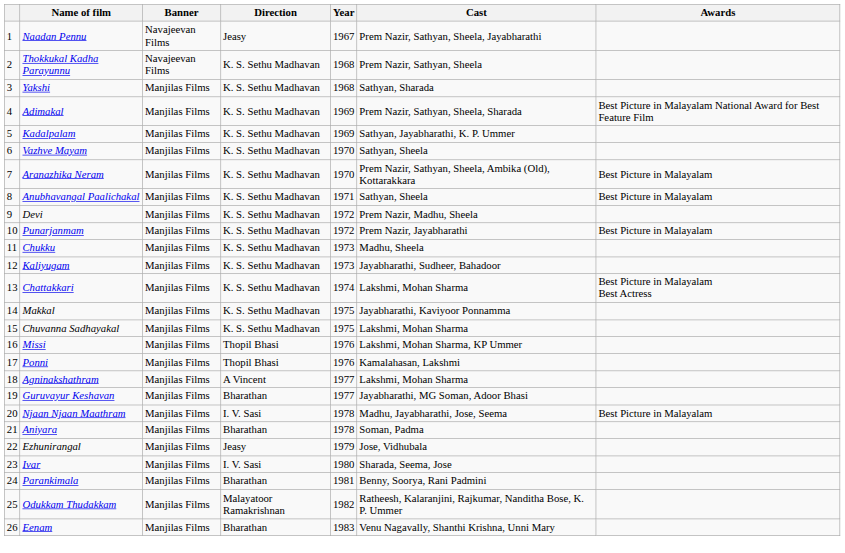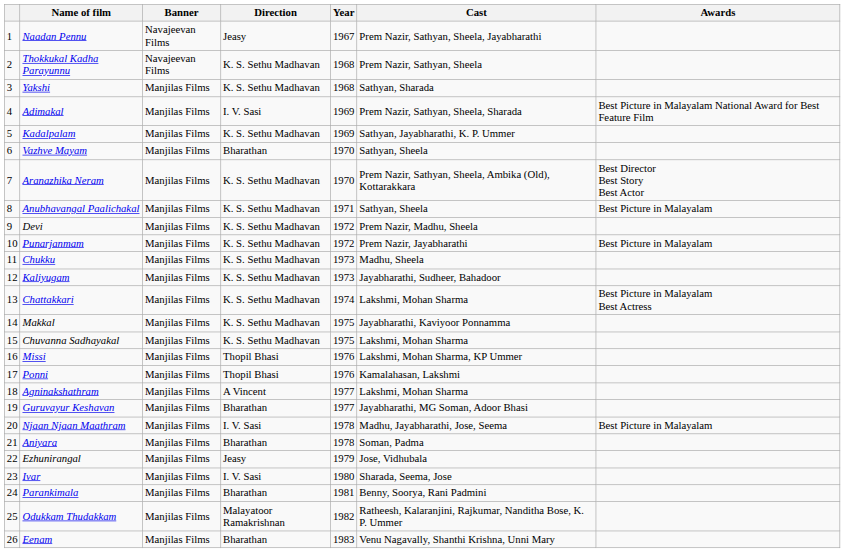Adimakal | Direction: K. S. Sethu Madhavan -> I. V. Sasi
Vazhve Mayam | Direction: K. S. Sethu Madhavan -> Bharathan
Aranazhika Neram | Awards: Best Picture in Malayalam -> Best Director Best Story Best Actor
